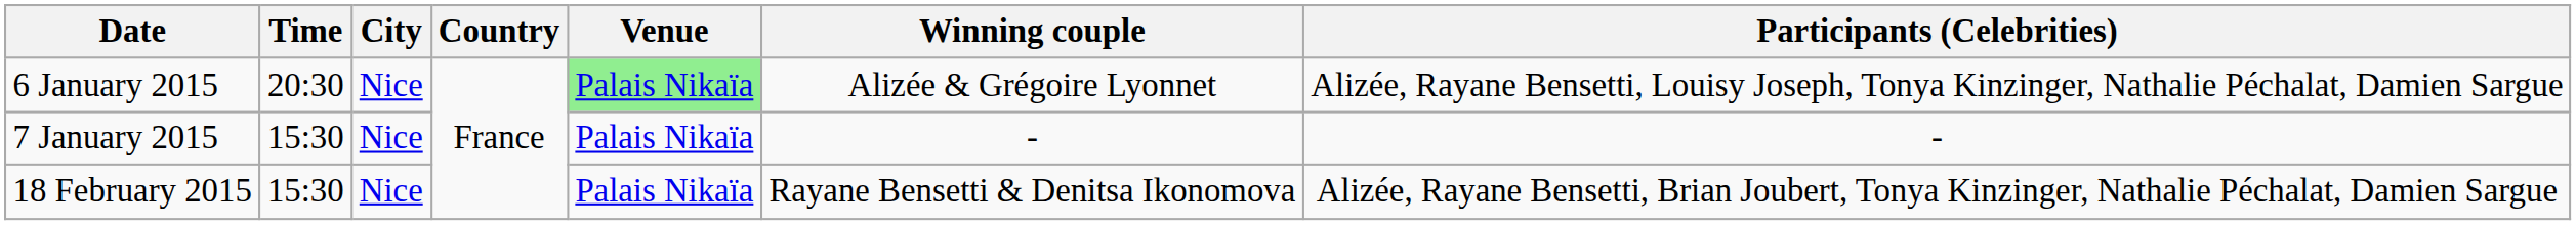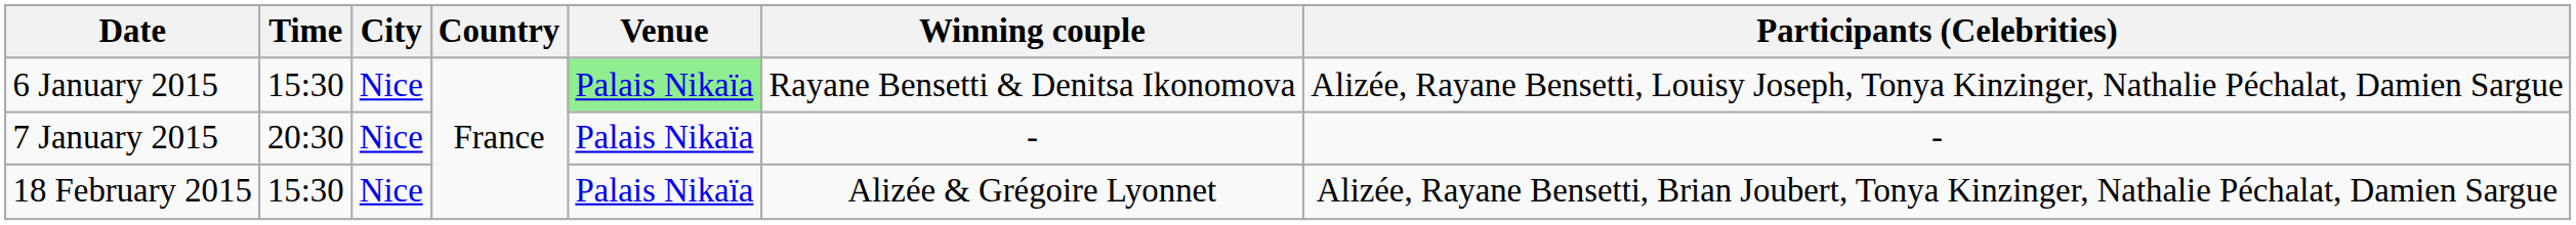6 January 2015 | Time: 20:30 -> 15:30
6 January 2015 | Winning couple: Alizée & Grégoire Lyonnet -> Rayane Bensetti & Denitsa Ikonomova
7 January 2015 | Time: 15:30 -> 20:30
18 February 2015 | Winning couple: Rayane Bensetti & Denitsa Ikonomova -> Alizée & Grégoire Lyonnet
